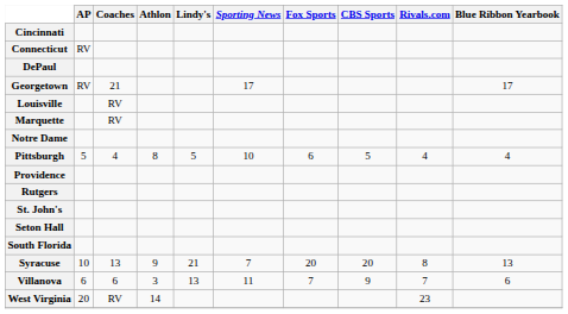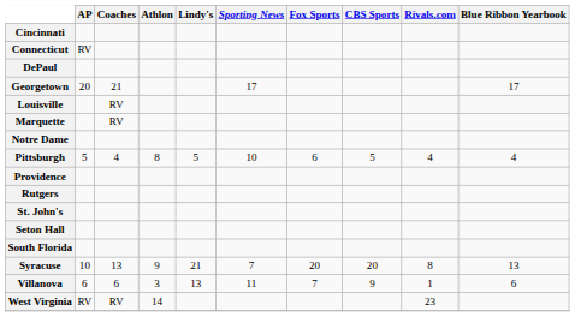Georgetown | AP: RV -> 20
Villanova | Rivals.com: 7 -> 1
West Virginia | AP: 20 -> RV
